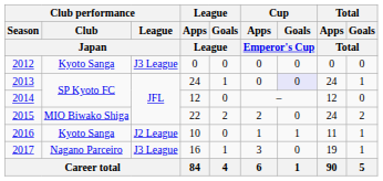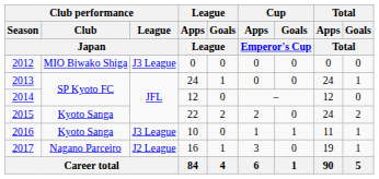2012 | Club performance / Club / Japan: Kyoto Sanga -> MIO Biwako Shiga
2013 | Cup / Goals / Emperor's Cup: lavender background -> no background
2015 | Club performance / Club / Japan: MIO Biwako Shiga -> Kyoto Sanga
2016 | Club performance / League / Japan: J2 League -> J3 League
2017 | Club performance / League / Japan: J3 League -> J2 League
